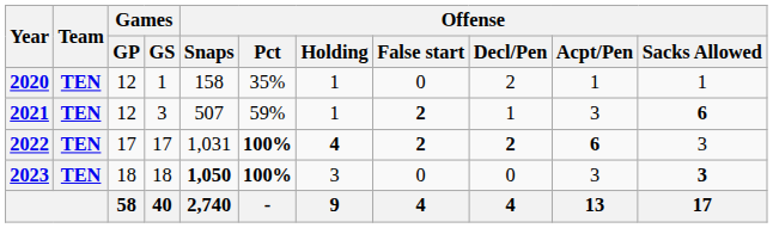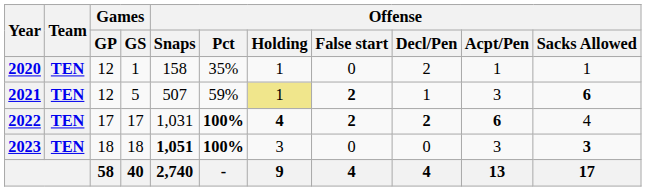2021 | Games / GS: 3 -> 5
2021 | Offense / Holding: no background -> khaki background
2022 | Offense / Sacks Allowed: 3 -> 4
2023 | Offense / Snaps: 1,050 -> 1,051
